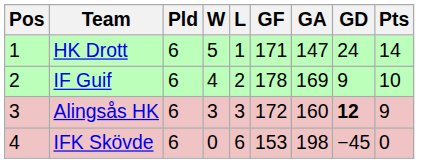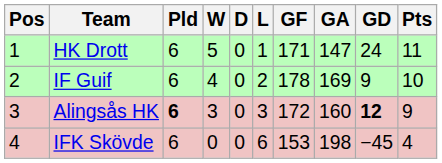+ column: D | 0 | 0 | 0 | 0
HK Drott | Pts: 14 -> 11
Alingsås HK | Pld: normal -> bold
IFK Skövde | Pts: 0 -> 4
